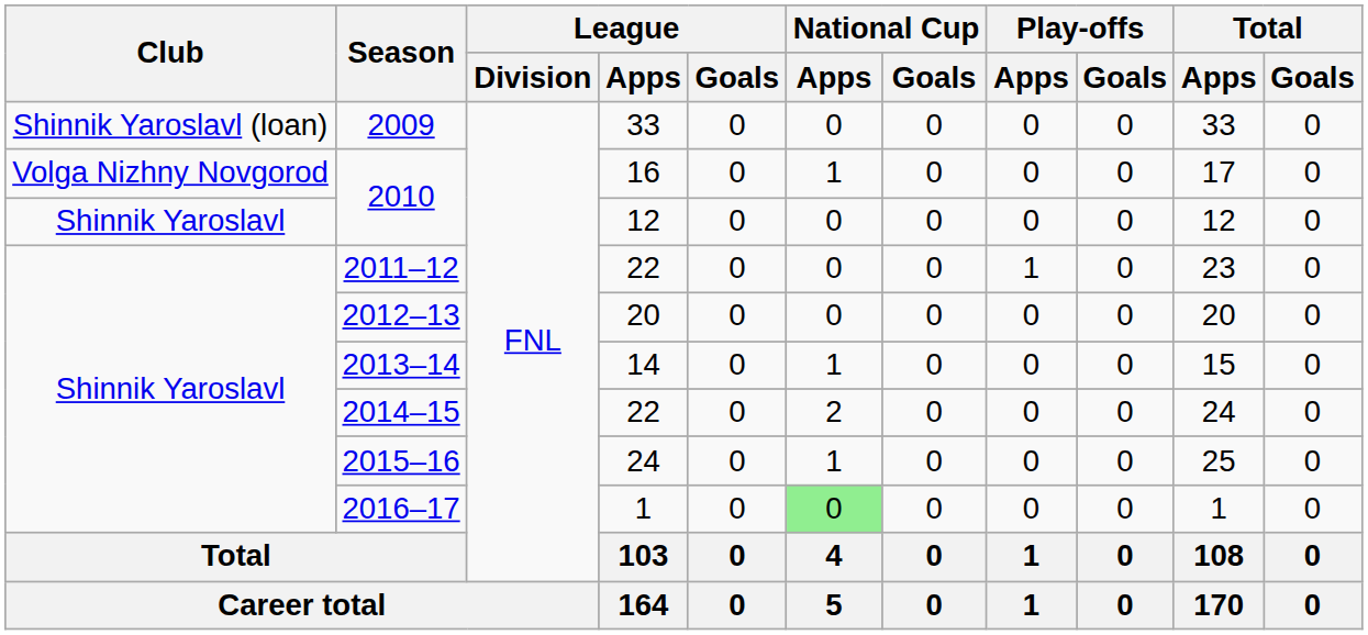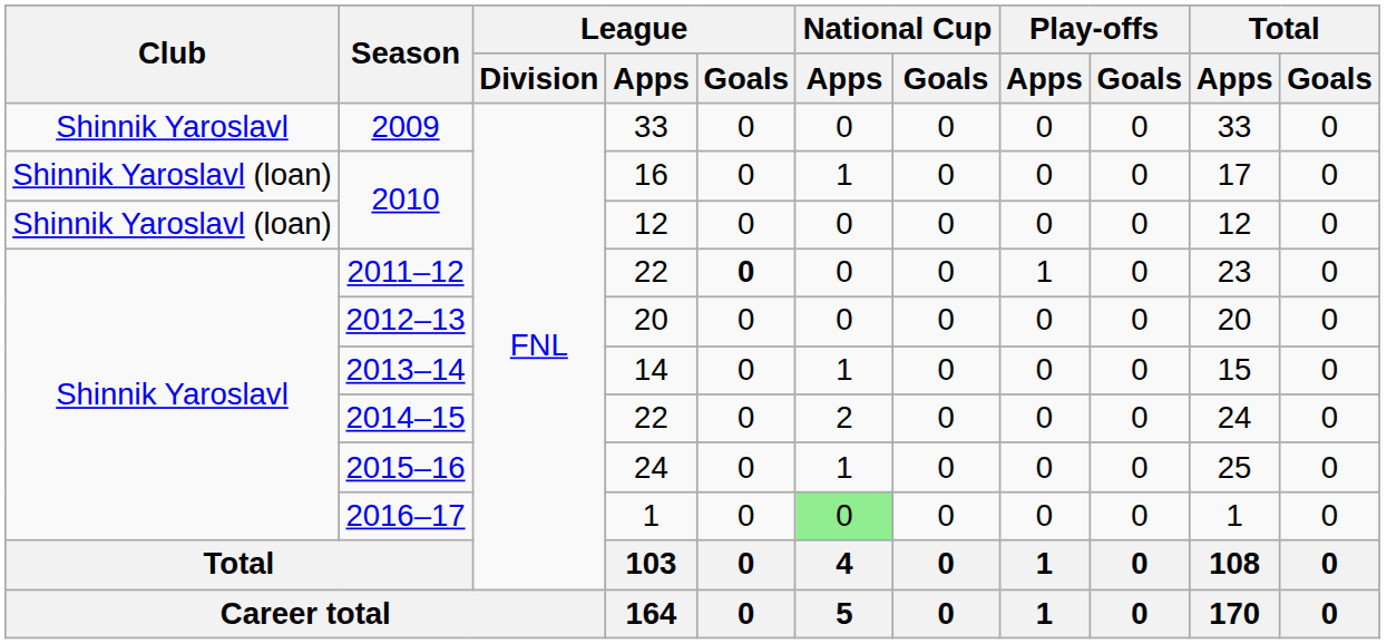2009 | Club: Shinnik Yaroslavl (loan) -> Shinnik Yaroslavl
2010 / 16 | Club: Volga Nizhny Novgorod -> Shinnik Yaroslavl (loan)
2010 / 12 | Club: Shinnik Yaroslavl -> Shinnik Yaroslavl (loan)
2011–12 | League / Goals: normal -> bold
